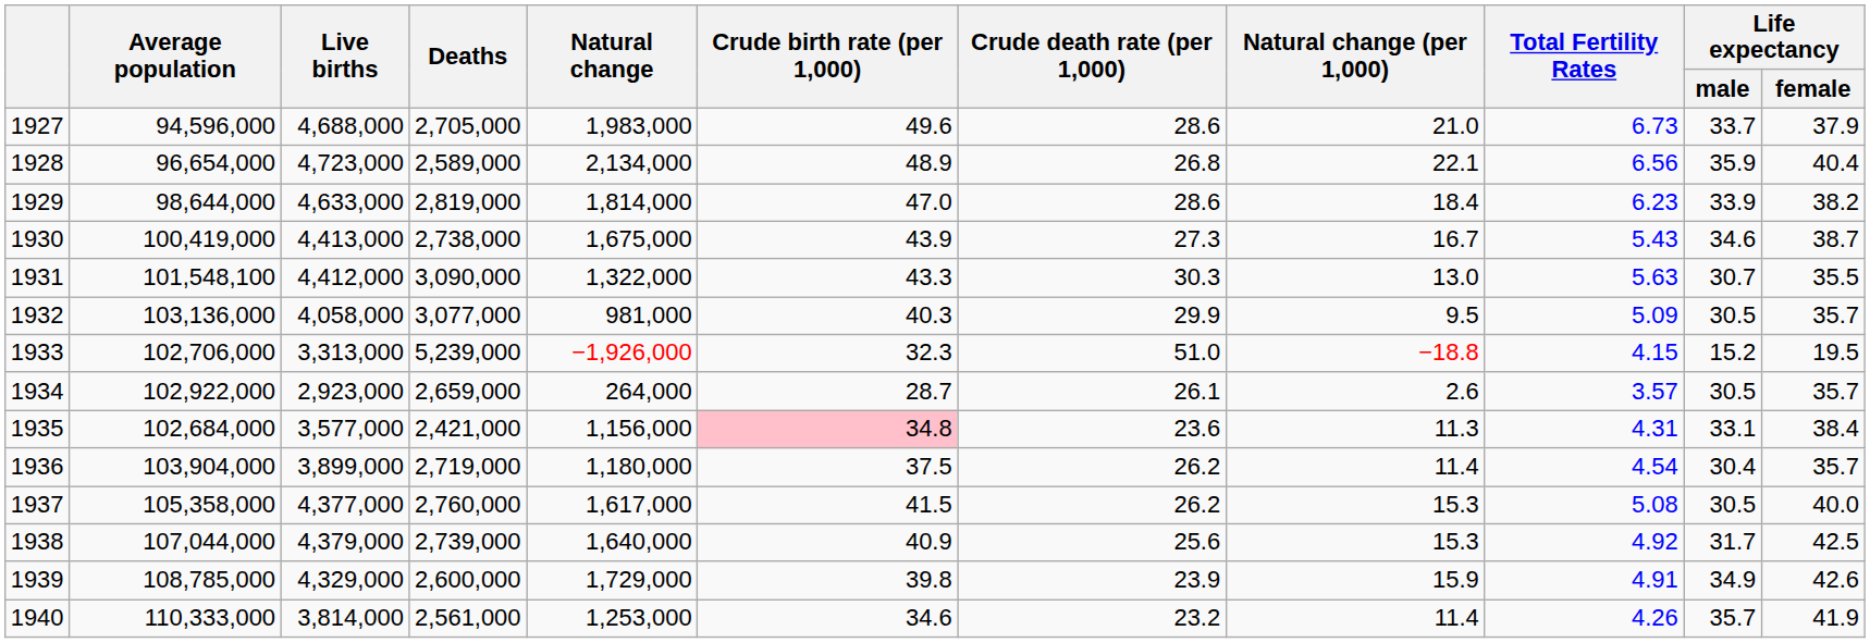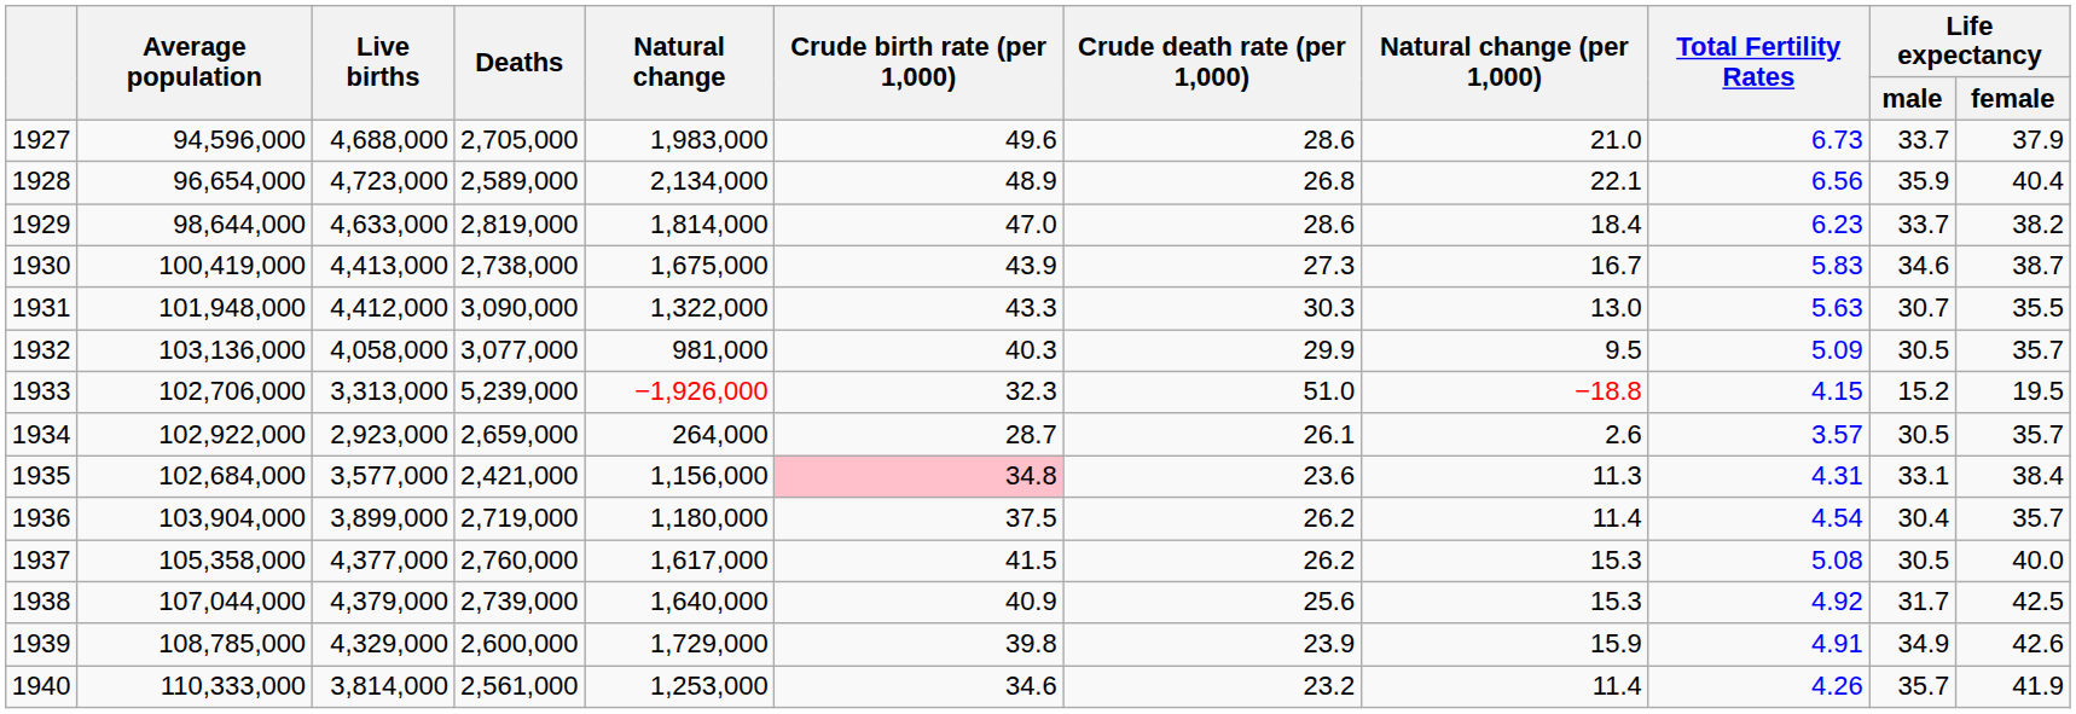1929 | Life expectancy / male: 33.9 -> 33.7
1930 | Total Fertility Rates: 5.43 -> 5.83
1931 | Average population: 101,548,100 -> 101,948,000
